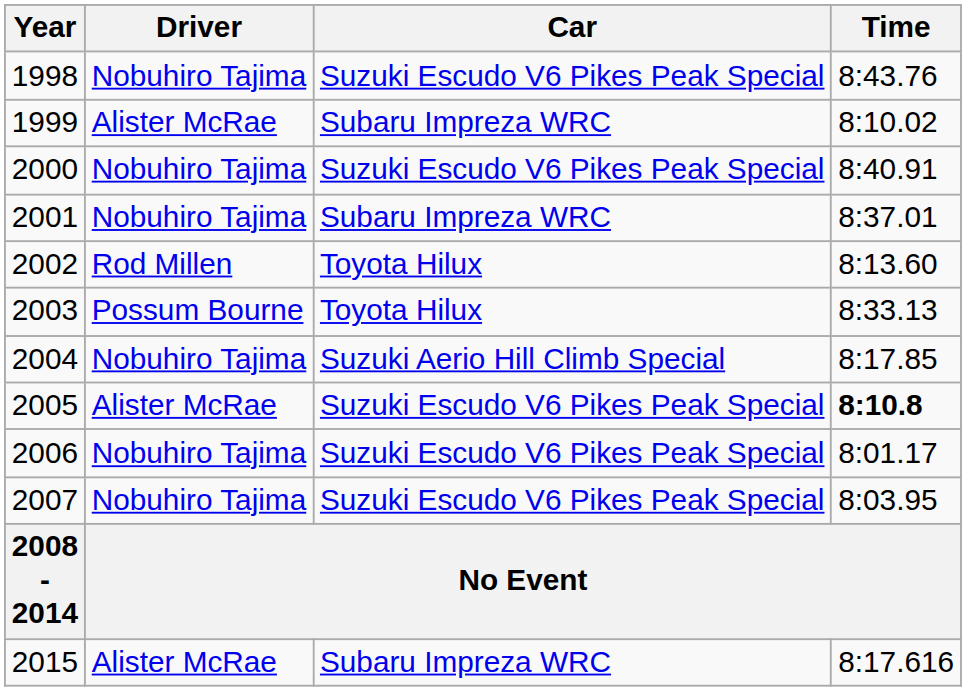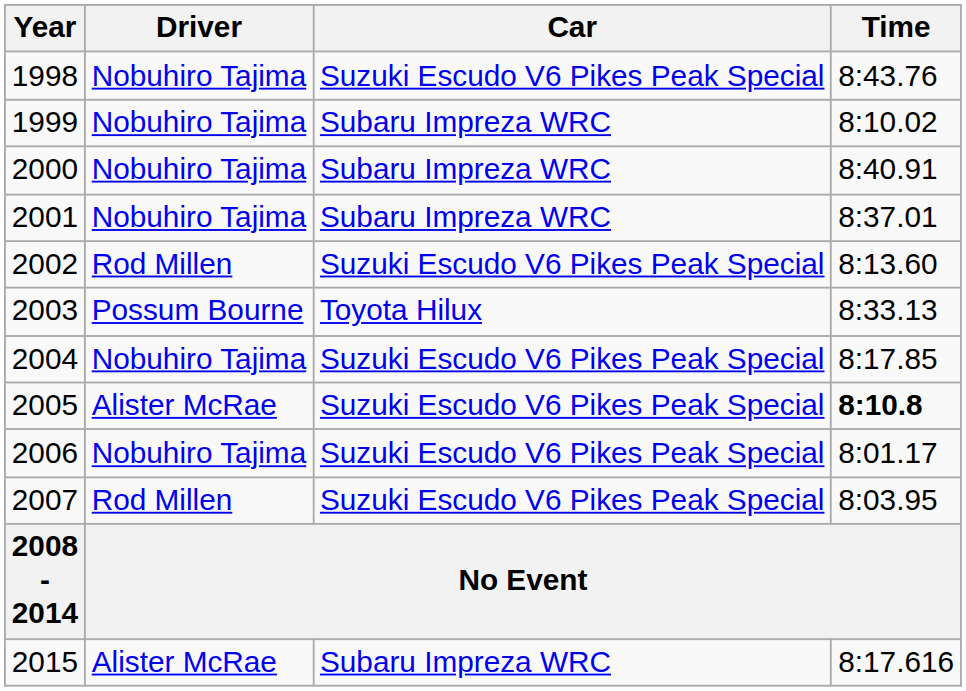1999 | Driver: Alister McRae -> Nobuhiro Tajima
2000 | Car: Suzuki Escudo V6 Pikes Peak Special -> Subaru Impreza WRC
2002 | Car: Toyota Hilux -> Suzuki Escudo V6 Pikes Peak Special
2004 | Car: Suzuki Aerio Hill Climb Special -> Suzuki Escudo V6 Pikes Peak Special
2007 | Driver: Nobuhiro Tajima -> Rod Millen
